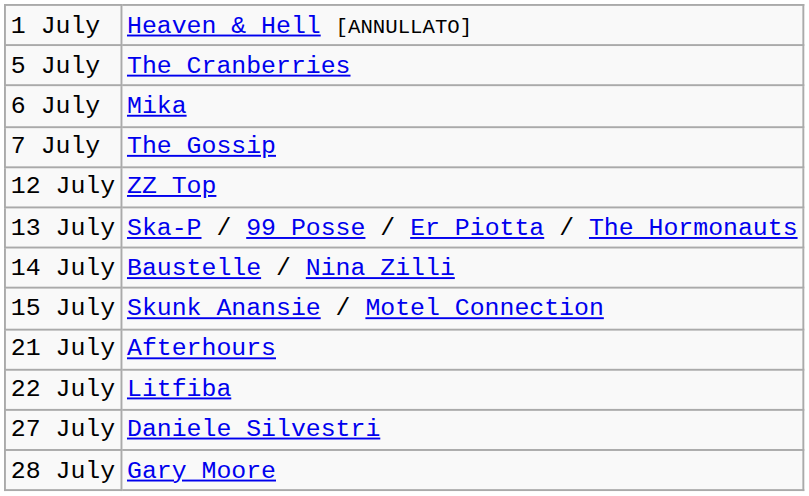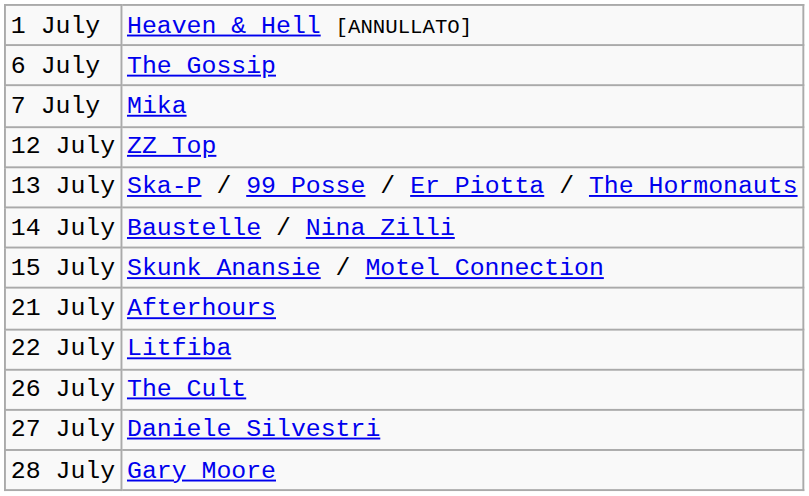- row: 5 July | The Cranberries
6 July | column 2: Mika -> The Gossip
7 July | column 2: The Gossip -> Mika
+ row: 26 July | The Cult
